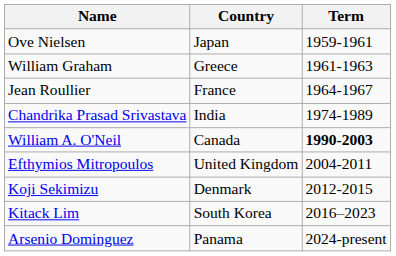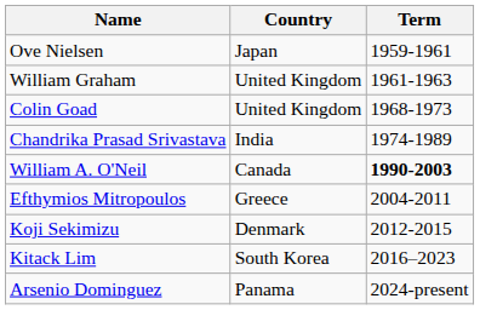William Graham | Country: Greece -> United Kingdom
- row: Jean Roullier | France | 1964-1967
+ row: Colin Goad | United Kingdom | 1968-1973
Efthymios Mitropoulos | Country: United Kingdom -> Greece
